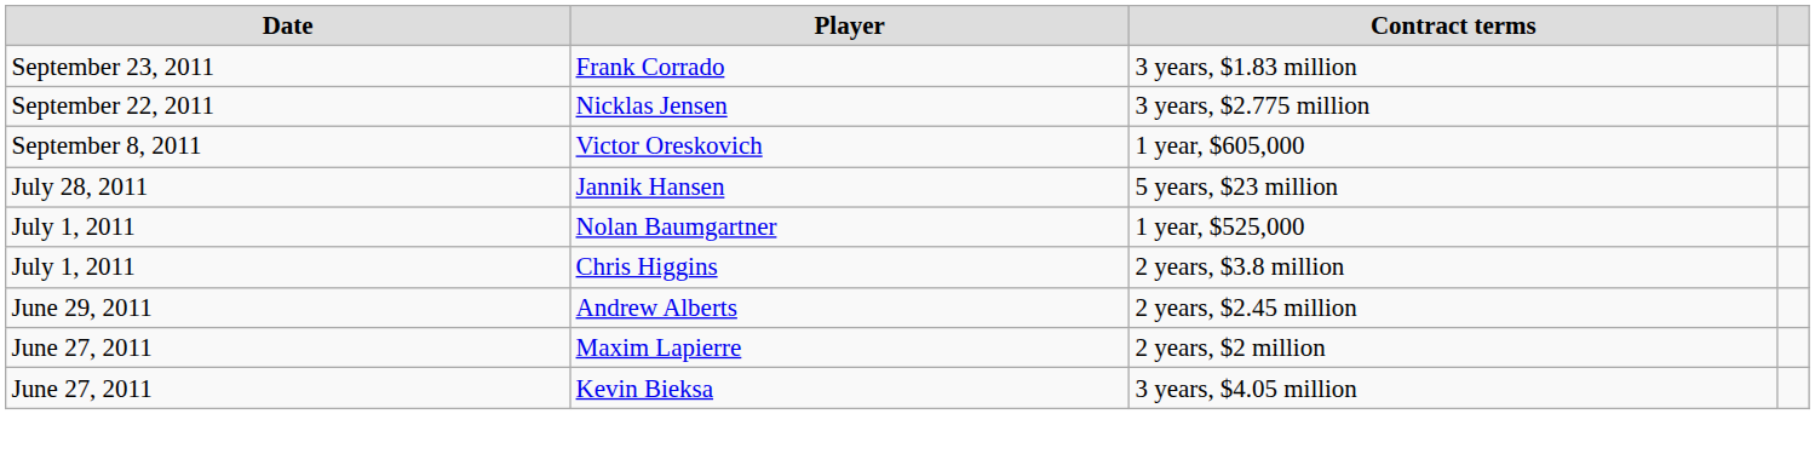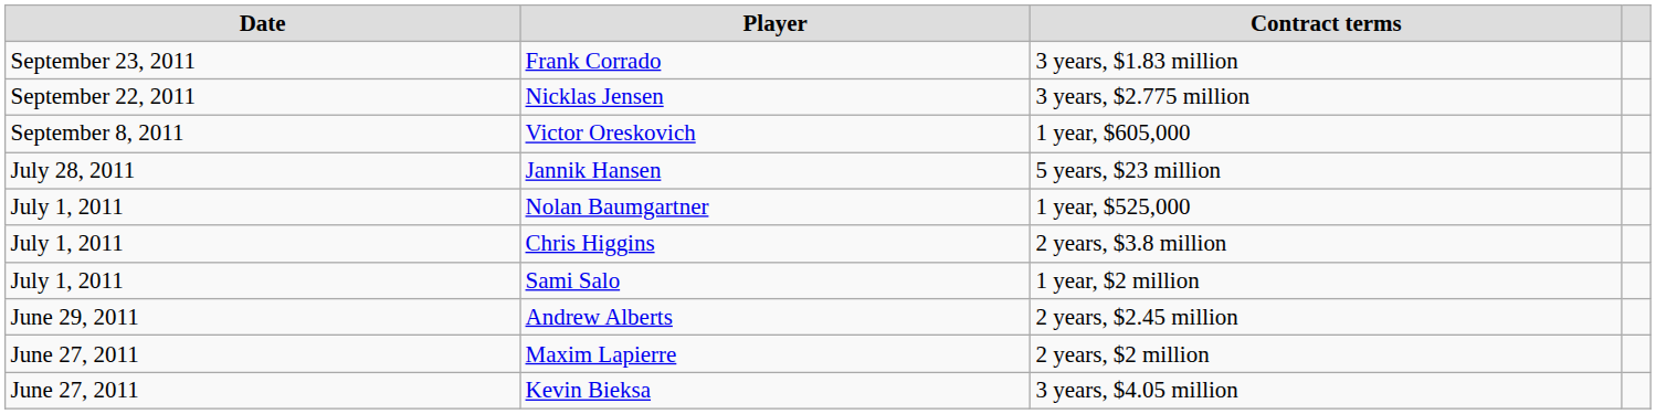+ row: July 1, 2011 | Sami Salo | 1 year, $2 million
